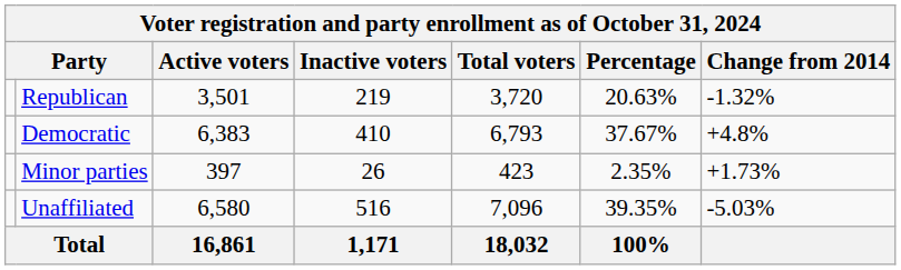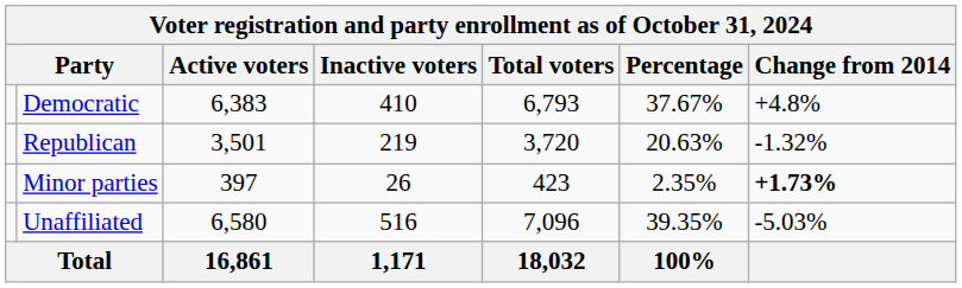rows swapped: Democratic <-> Republican
Minor parties | Change from 2014: normal -> bold
